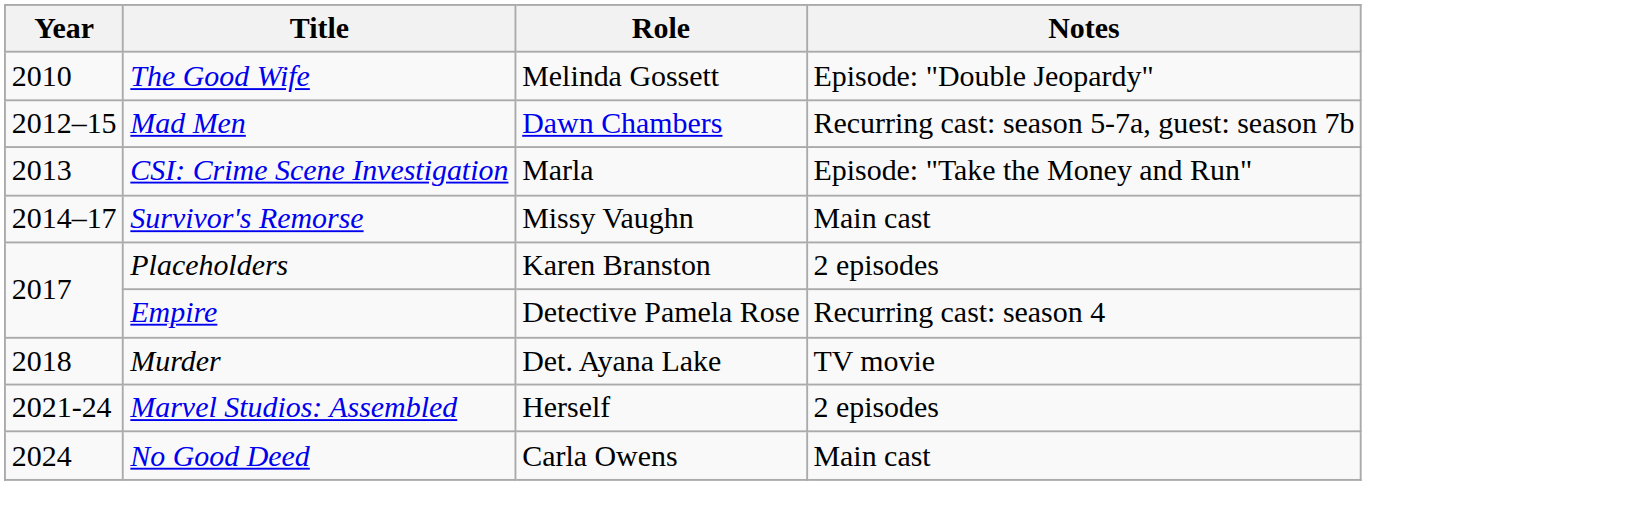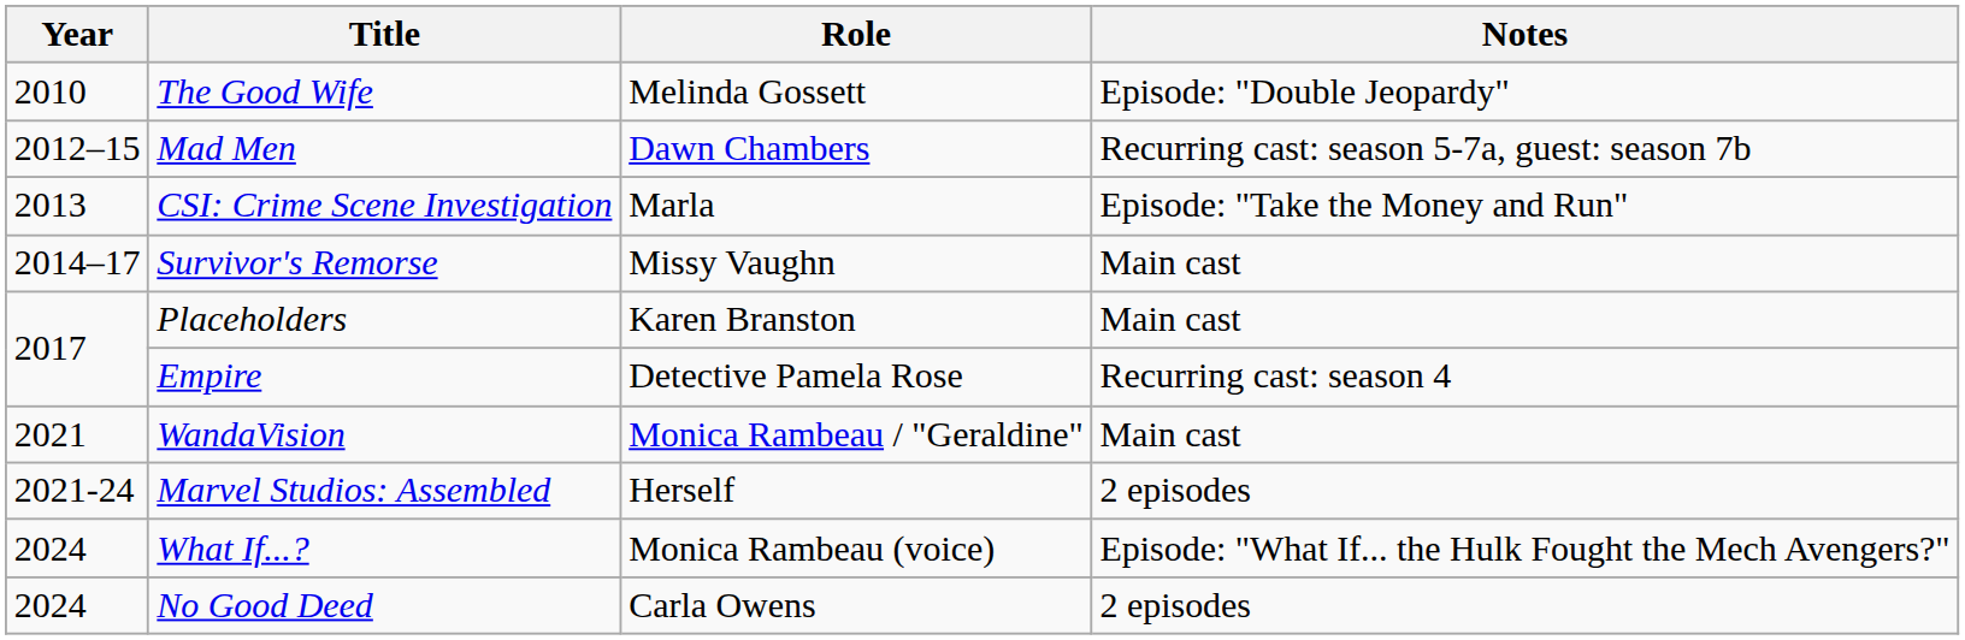Placeholders | Notes: 2 episodes -> Main cast
- row: 2018 | Murder | Det. Ayana Lake | TV movie
+ row: 2021 | WandaVision | Monica Rambeau / "Geraldine" | Main cast
+ row: 2024 | What If...? | Monica Rambeau (voice) | Episode: "What If... the Hulk Fought the Mech Avengers?"
No Good Deed | Notes: Main cast -> 2 episodes
